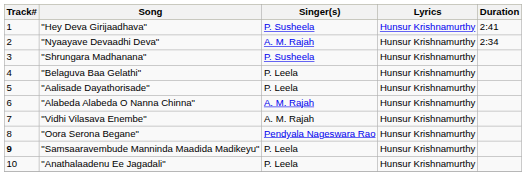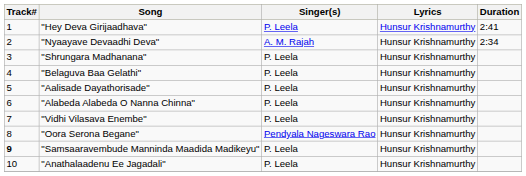"Hey Deva Girijaadhava" | Singer(s): P. Susheela -> P. Leela
"Shrungara Madhanana" | Singer(s): P. Susheela -> P. Leela
"Alabeda Alabeda O Nanna Chinna" | Singer(s): A. M. Rajah -> P. Leela
"Vidhi Vilasava Enembe" | Singer(s): A. M. Rajah -> P. Leela
